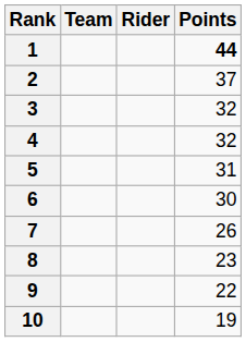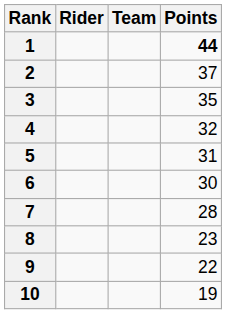columns swapped: Rider <-> Team
3 | Points: 32 -> 35
7 | Points: 26 -> 28
